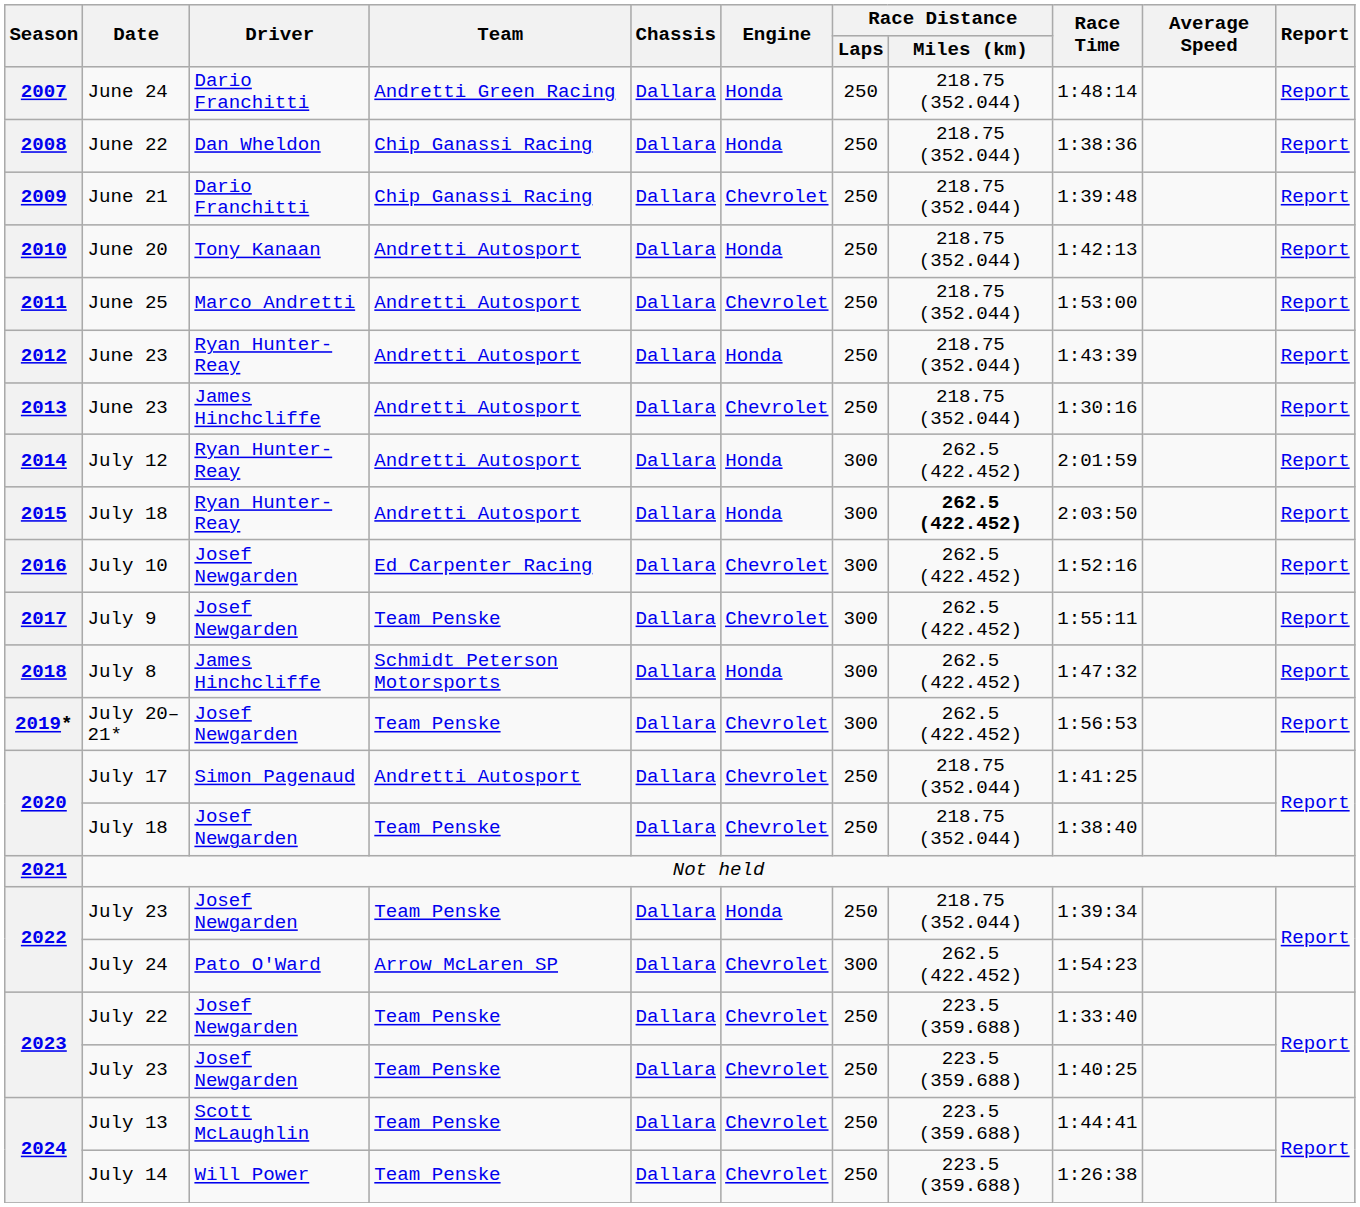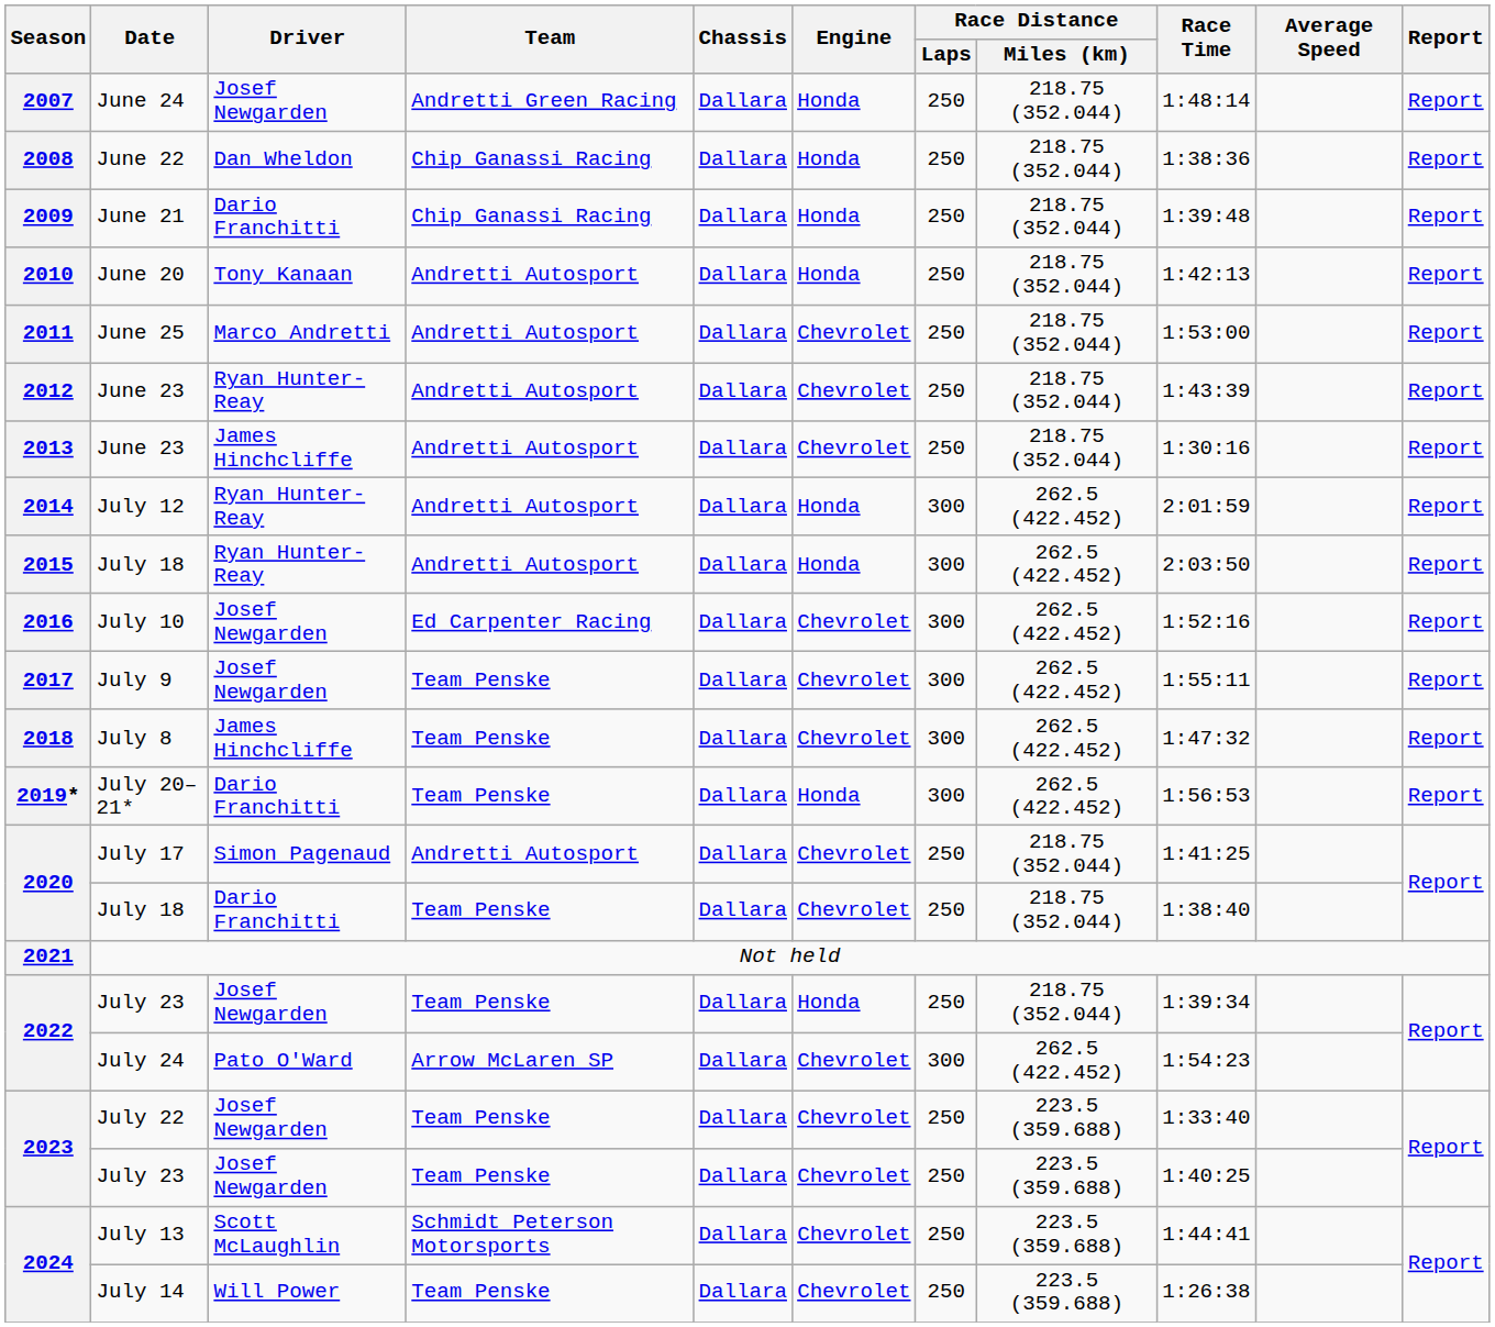June 24 | Driver: Dario Franchitti -> Josef Newgarden
June 21 | Engine: Chevrolet -> Honda
2012 / June 23 | Engine: Honda -> Chevrolet
2015 / July 18 | Race Distance / Miles (km): bold -> normal
July 8 | Team: Schmidt Peterson Motorsports -> Team Penske
July 8 | Engine: Honda -> Chevrolet
July 20–21* | Driver: Josef Newgarden -> Dario Franchitti
July 20–21* | Engine: Chevrolet -> Honda
2020 / July 18 | Driver: Josef Newgarden -> Dario Franchitti
July 13 | Team: Team Penske -> Schmidt Peterson Motorsports
